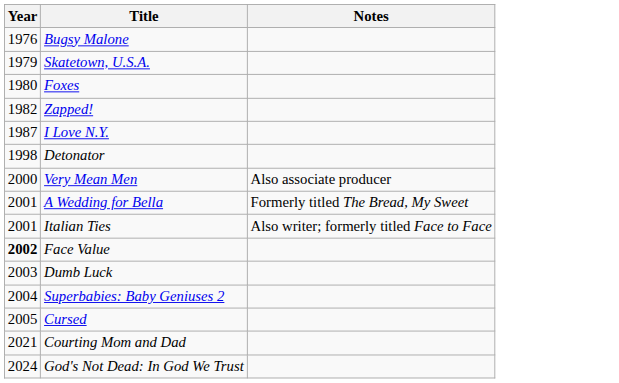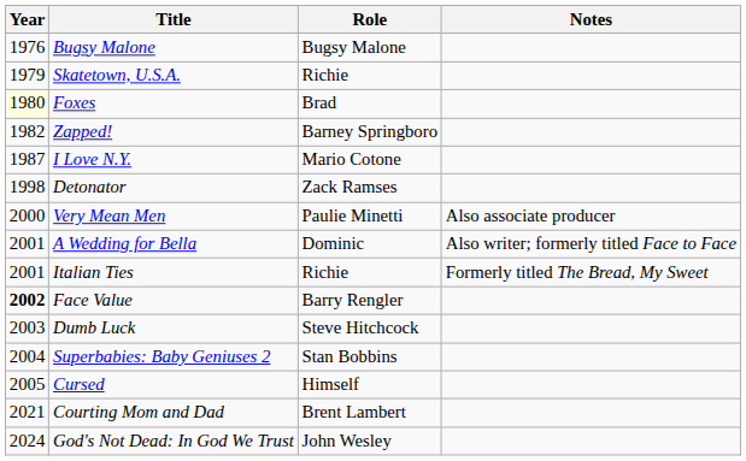+ column: Role | Bugsy Malone | Richie | Brad | Barney Springboro | Mario Cotone | Zack Ramses | Paulie Minetti | Dominic | Richie | Barry Rengler | Steve Hitchcock | Stan Bobbins | Himself | Brent Lambert | John Wesley
Foxes | Year: no background -> lightyellow background
A Wedding for Bella | Notes: Formerly titled The Bread, My Sweet -> Also writer; formerly titled Face to Face
Italian Ties | Notes: Also writer; formerly titled Face to Face -> Formerly titled The Bread, My Sweet
